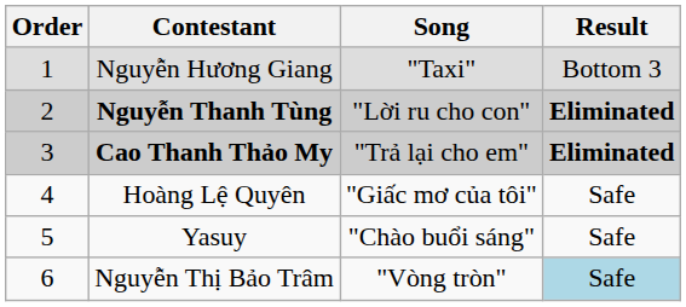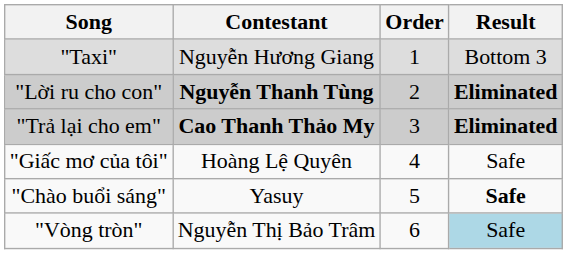columns swapped: Order <-> Song
Yasuy | Result: normal -> bold
